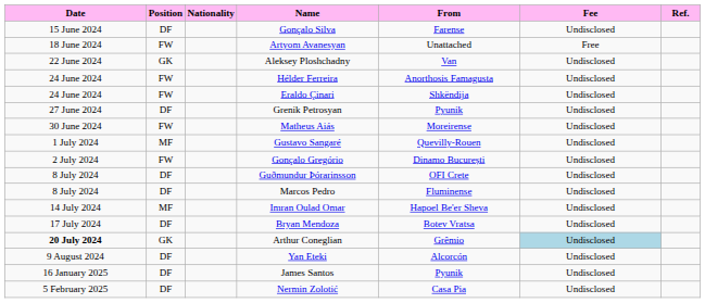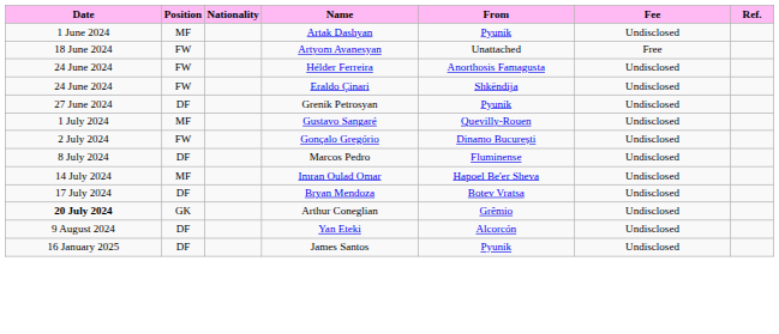+ row: 1 June 2024 | MF | Artak Dashyan | Pyunik | Undisclosed
- row: 15 June 2024 | DF | Gonçalo Silva | Farense | Undisclosed
- row: 22 June 2024 | GK | Aleksey Ploshchadny | Van | Undisclosed
- row: 30 June 2024 | FW | Matheus Aiás | Moreirense | Undisclosed
- row: 8 July 2024 | DF | Guðmundur Þórarinsson | OFI Crete | Undisclosed
Arthur Coneglian | Fee: lightblue background -> no background
- row: 5 February 2025 | DF | Nermin Zolotić | Casa Pia | Undisclosed
